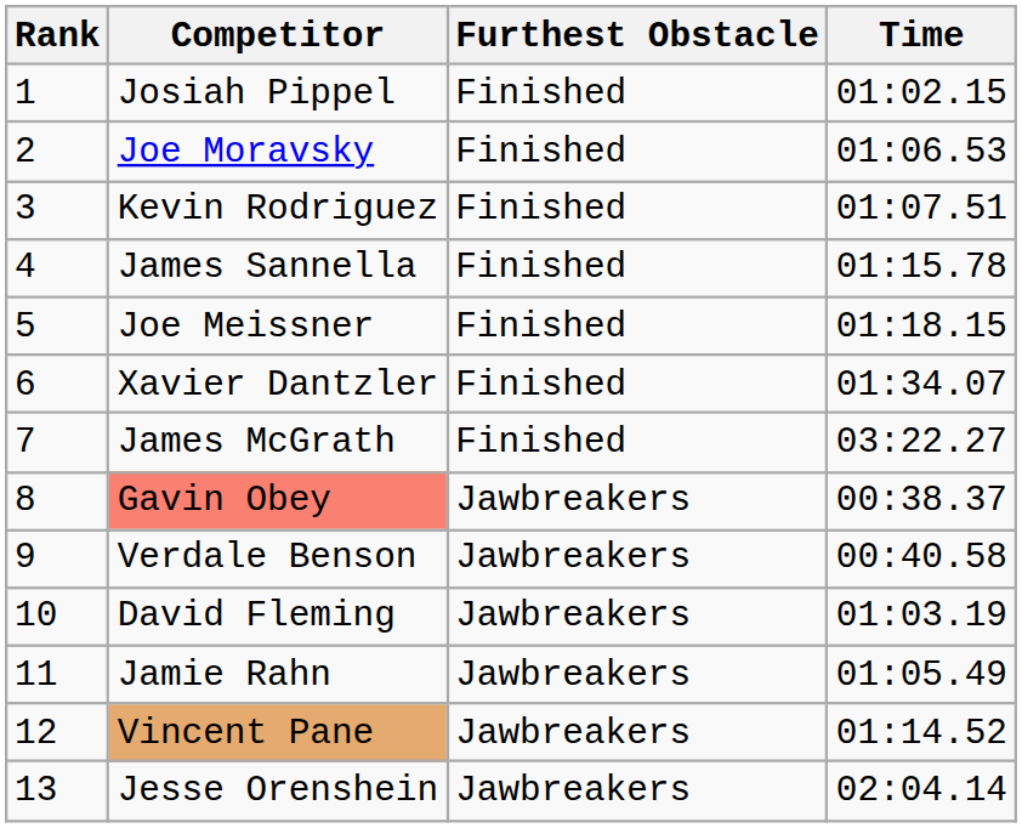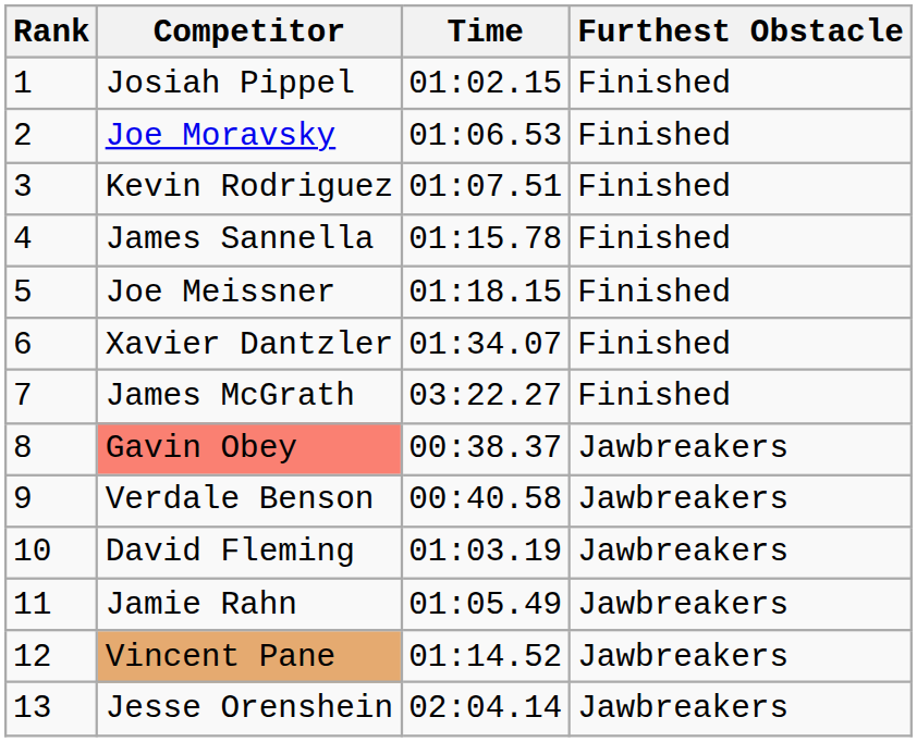columns swapped: Time <-> Furthest Obstacle
